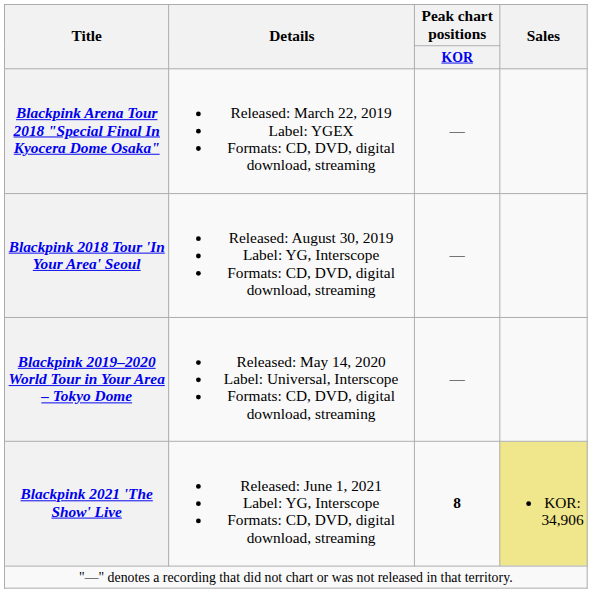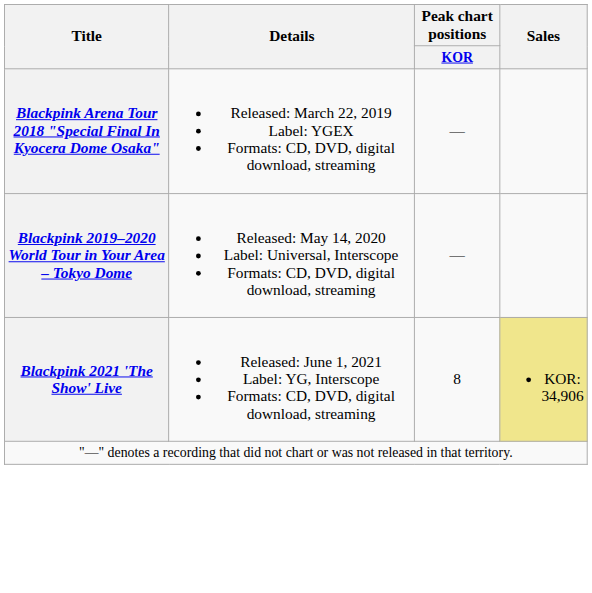- row: Blackpink 2018 Tour 'In Your Area' Seoul | Released: August 30, 2019 Label: YG, Interscope Formats: CD, DVD, digital download, streaming | —
Blackpink 2021 'The Show' Live | Peak chart positions / KOR: bold -> normal
